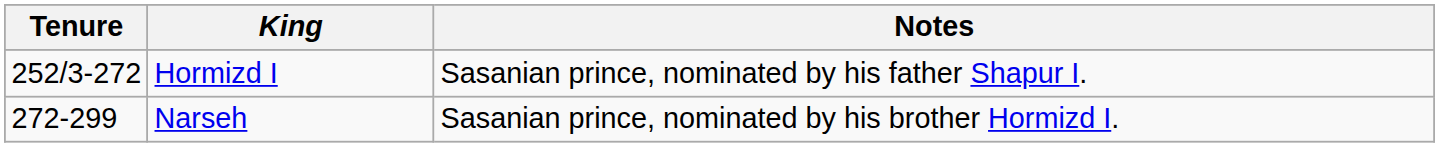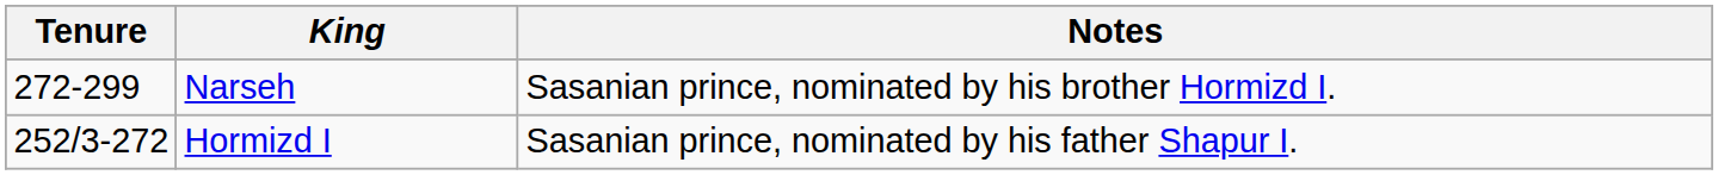rows swapped: Hormizd I <-> Narseh
